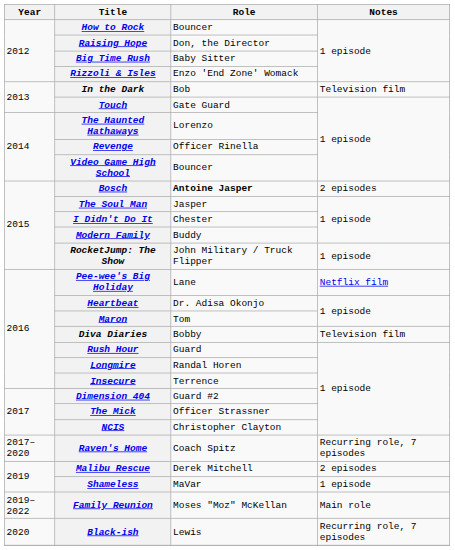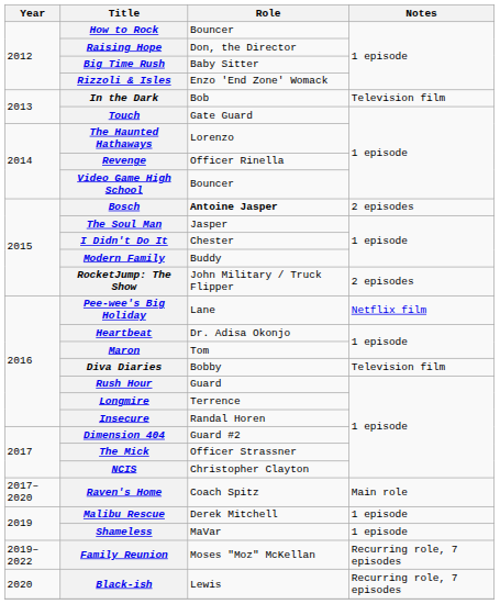RocketJump: The Show | Notes: 1 episode -> 2 episodes
Longmire | Role: Randal Horen -> Terrence
Insecure | Role: Terrence -> Randal Horen
Raven's Home | Notes: Recurring role, 7 episodes -> Main role
Malibu Rescue | Notes: 2 episodes -> 1 episode
Family Reunion | Notes: Main role -> Recurring role, 7 episodes
